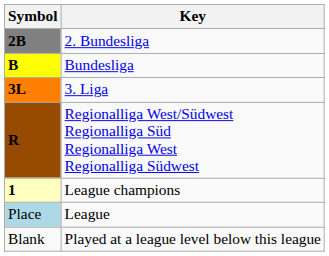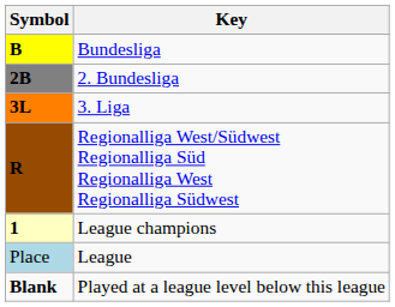rows swapped: Bundesliga <-> 2. Bundesliga
Played at a league level below this league | Symbol: normal -> bold
